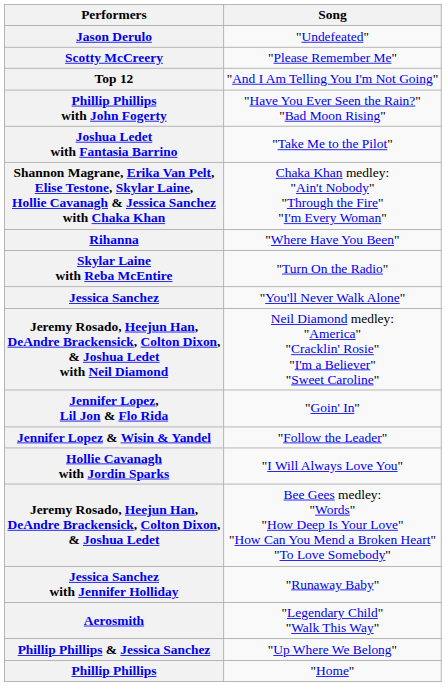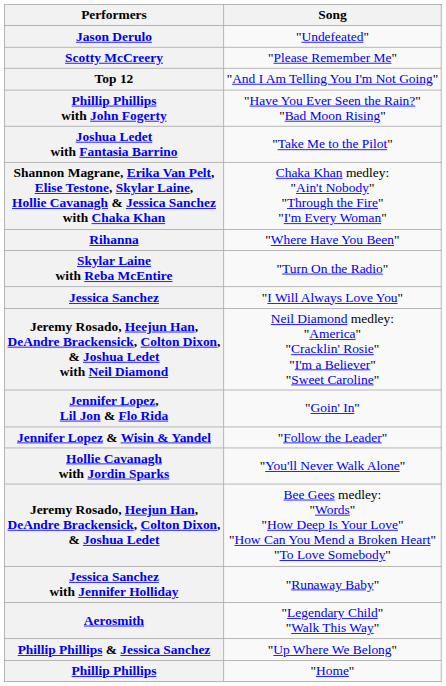Jessica Sanchez | Song: "You'll Never Walk Alone" -> "I Will Always Love You"
Hollie Cavanagh with Jordin Sparks | Song: "I Will Always Love You" -> "You'll Never Walk Alone"
